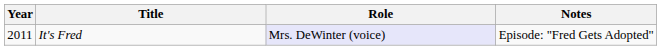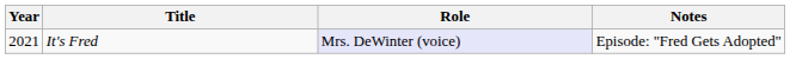It's Fred | Year: 2011 -> 2021
